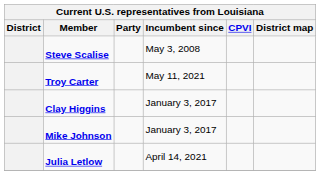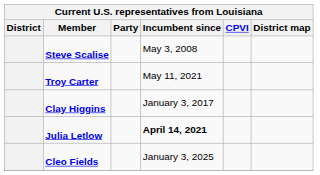- row: Mike Johnson | January 3, 2017
Julia Letlow | Incumbent since: normal -> bold
+ row: Cleo Fields | January 3, 2025
